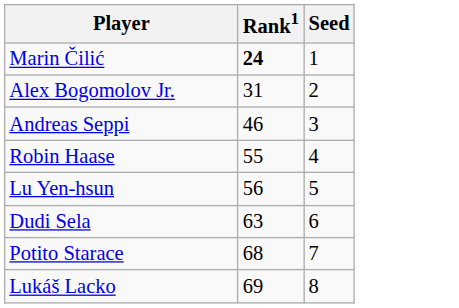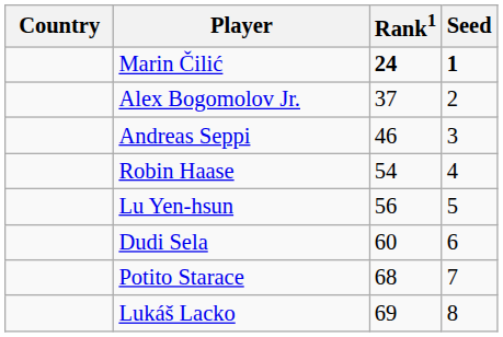+ column: Country
Marin Čilić | Seed: normal -> bold
Alex Bogomolov Jr. | Rank1: 31 -> 37
Robin Haase | Rank1: 55 -> 54
Dudi Sela | Rank1: 63 -> 60
